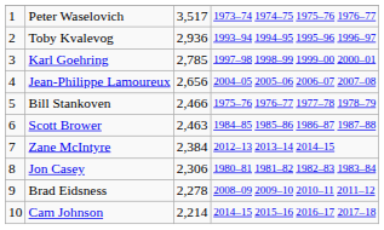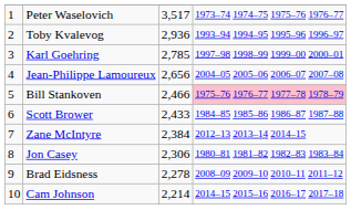Bill Stankoven | column 4: no background -> pink background
Scott Brower | column 3: 2,463 -> 2,433
